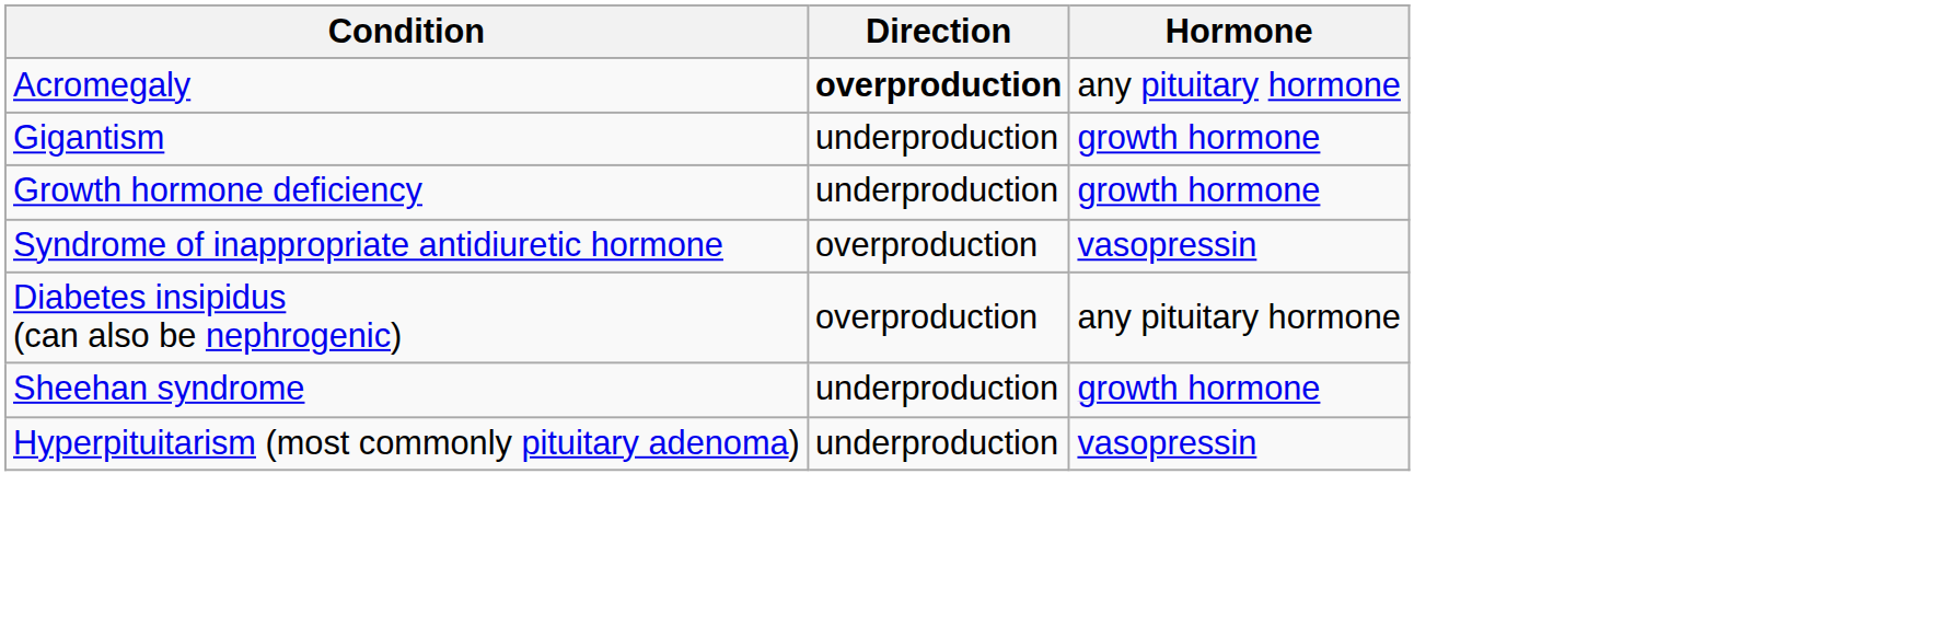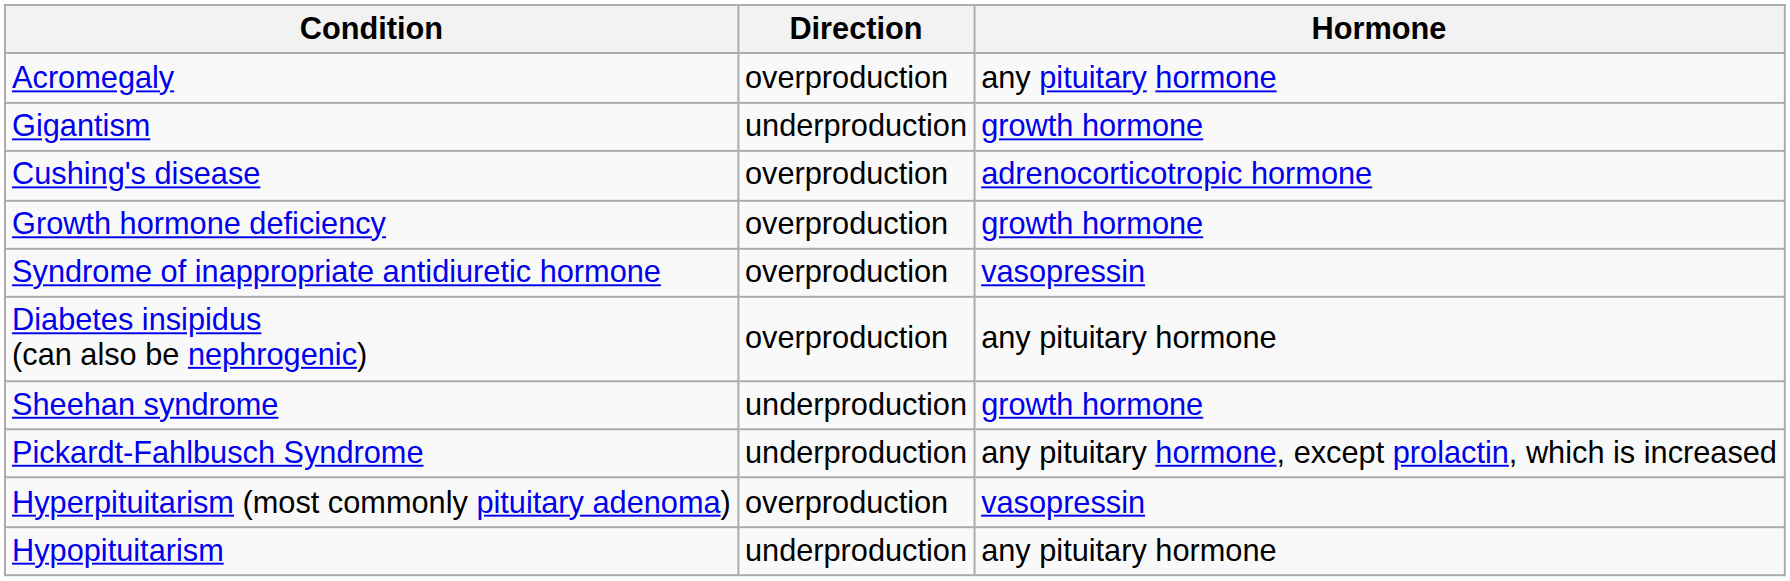Acromegaly | Direction: bold -> normal
+ row: Cushing's disease | overproduction | adrenocorticotropic hormone
Growth hormone deficiency | Direction: underproduction -> overproduction
+ row: Pickardt-Fahlbusch Syndrome | underproduction | any pituitary hormone, except prolactin, which is increased
Hyperpituitarism (most commonly pituitary adenoma) | Direction: underproduction -> overproduction
+ row: Hypopituitarism | underproduction | any pituitary hormone
